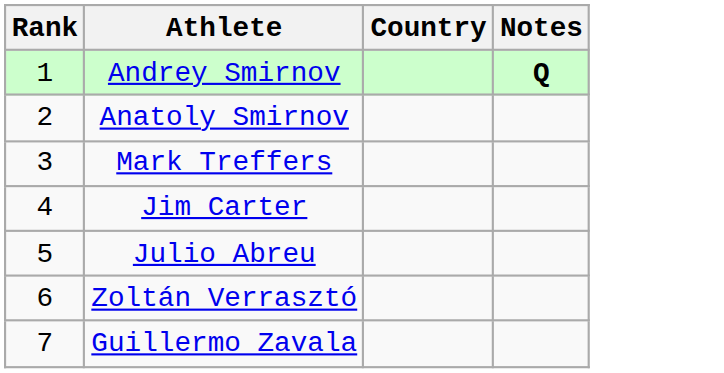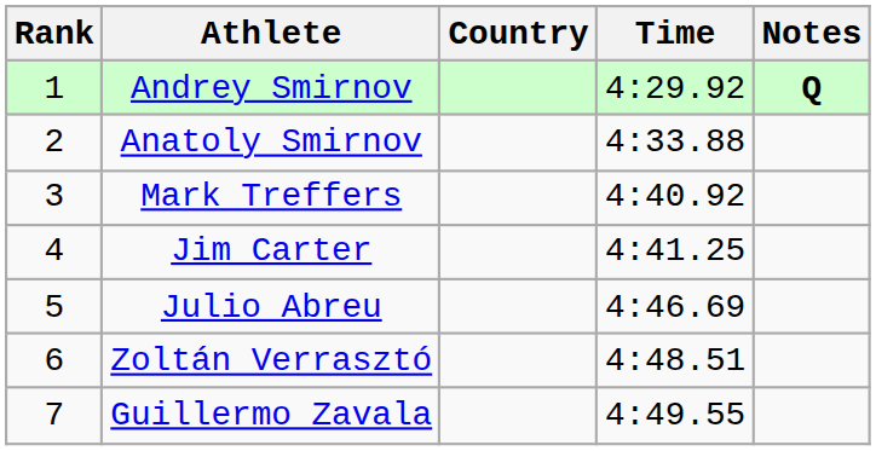+ column: Time | 4:29.92 | 4:33.88 | 4:40.92 | 4:41.25 | 4:46.69 | 4:48.51 | 4:49.55
